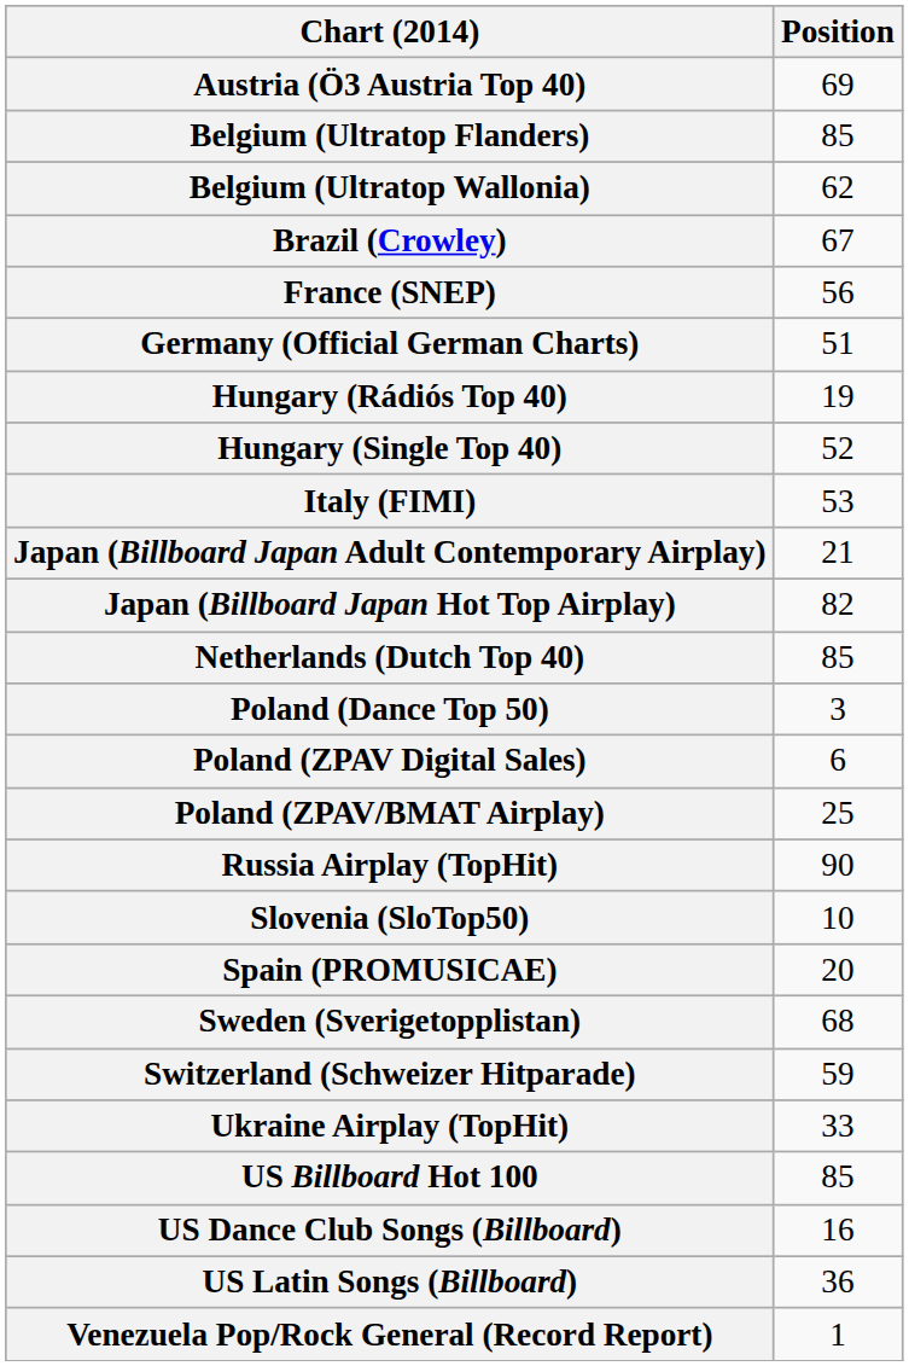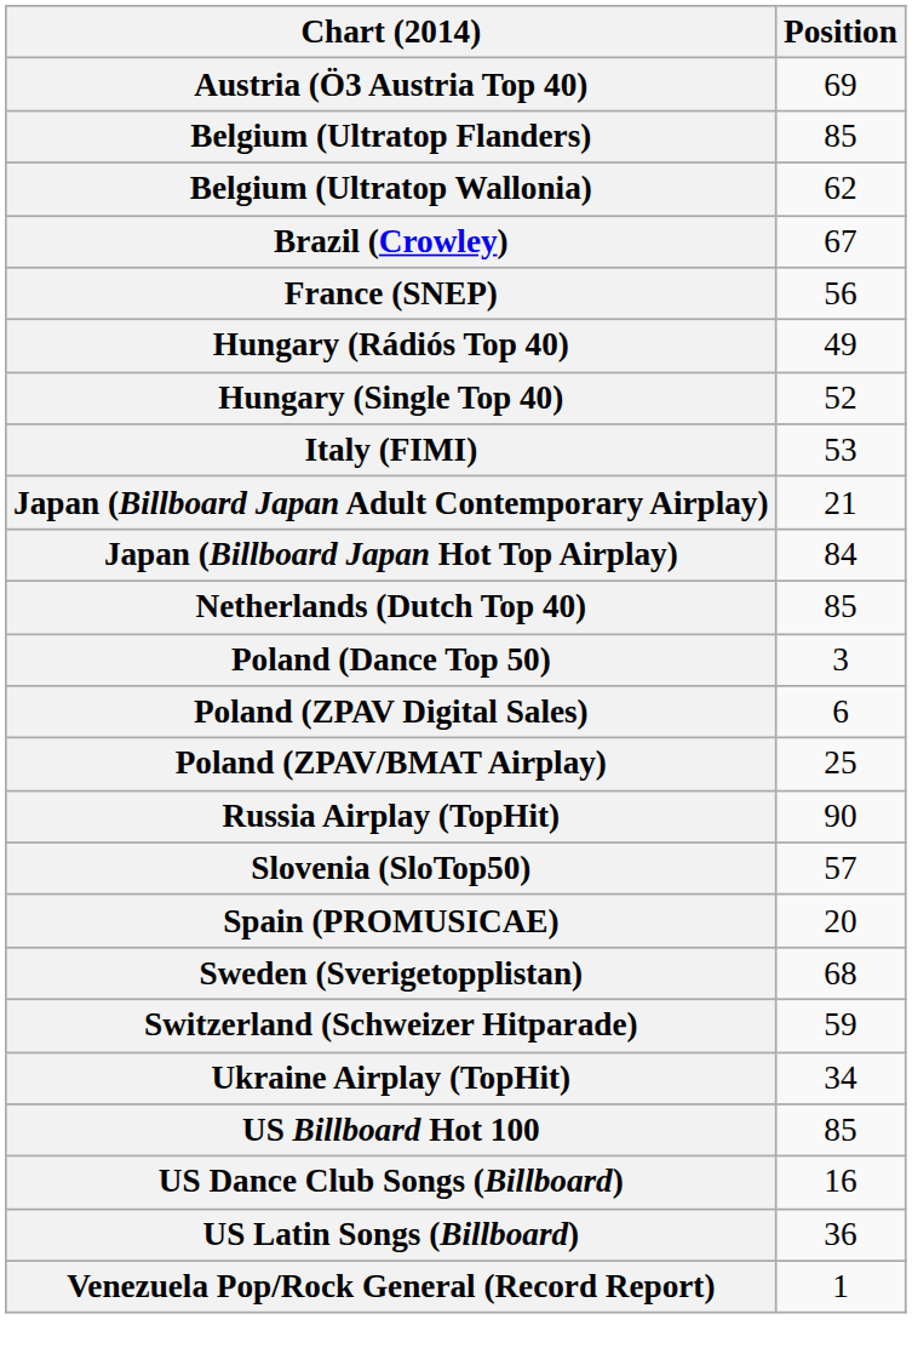- row: Germany (Official German Charts) | 51
Hungary (Rádiós Top 40) | Position: 19 -> 49
Japan (Billboard Japan Hot Top Airplay) | Position: 82 -> 84
Slovenia (SloTop50) | Position: 10 -> 57
Ukraine Airplay (TopHit) | Position: 33 -> 34
